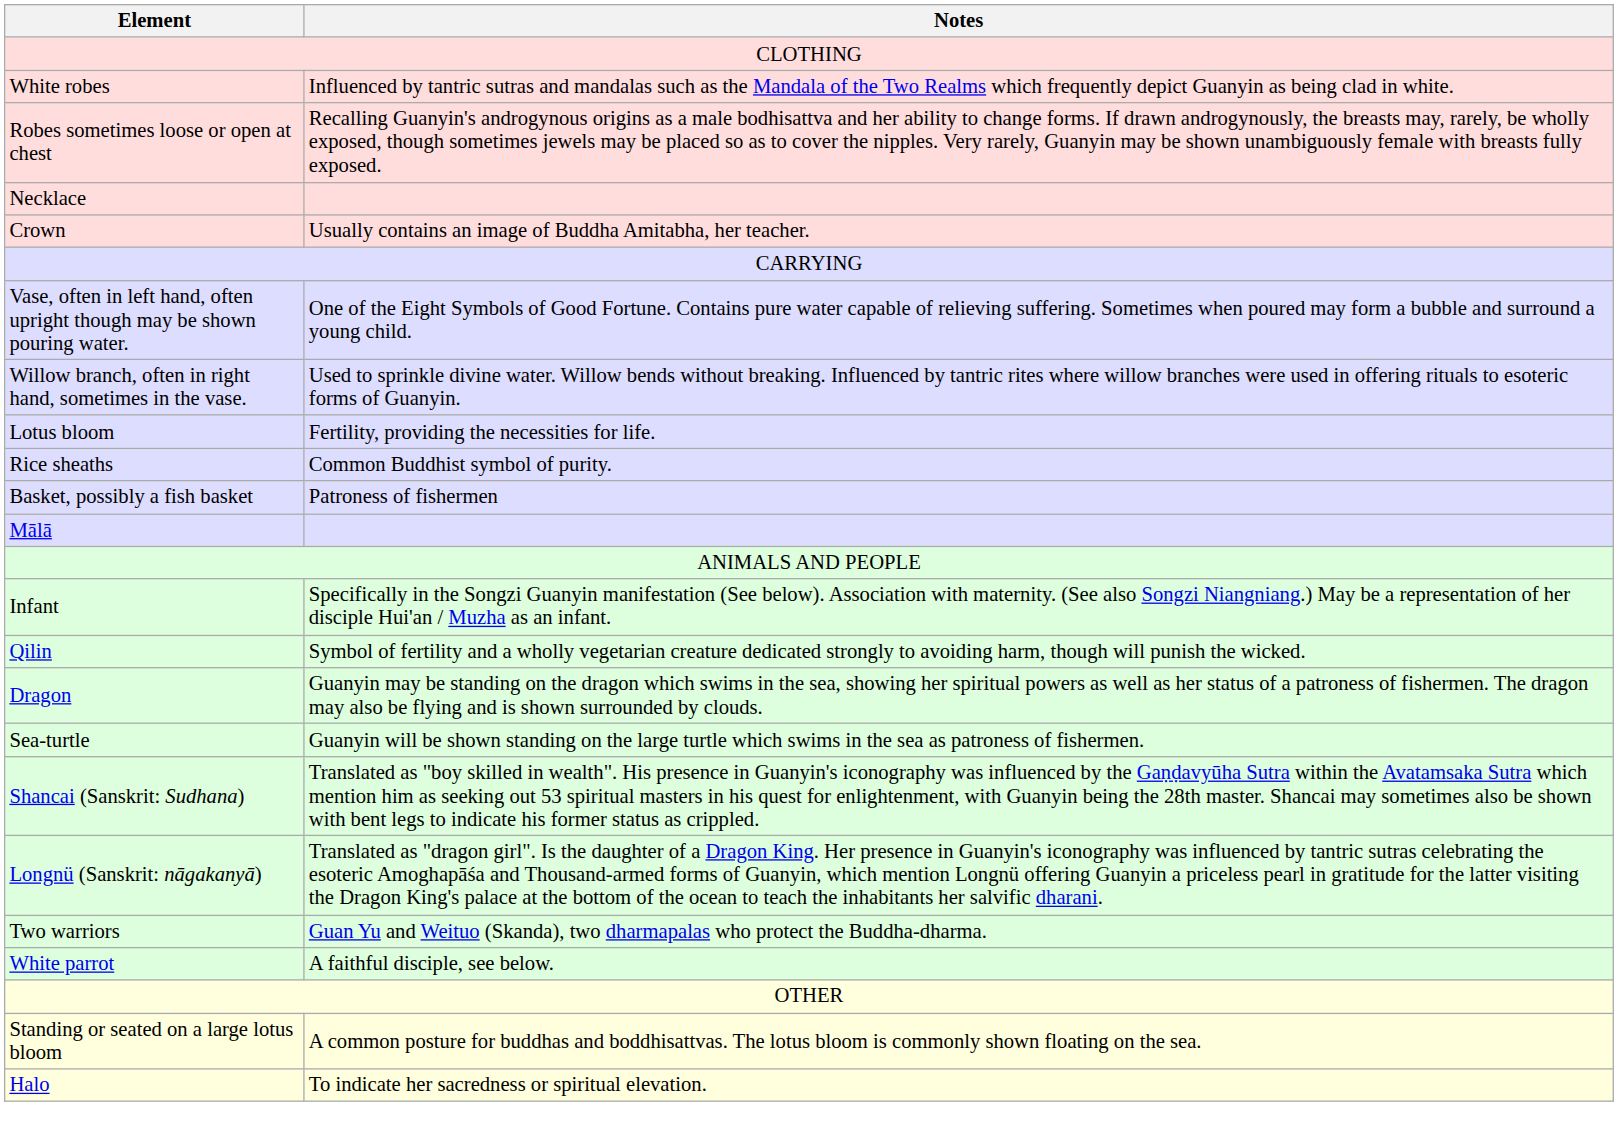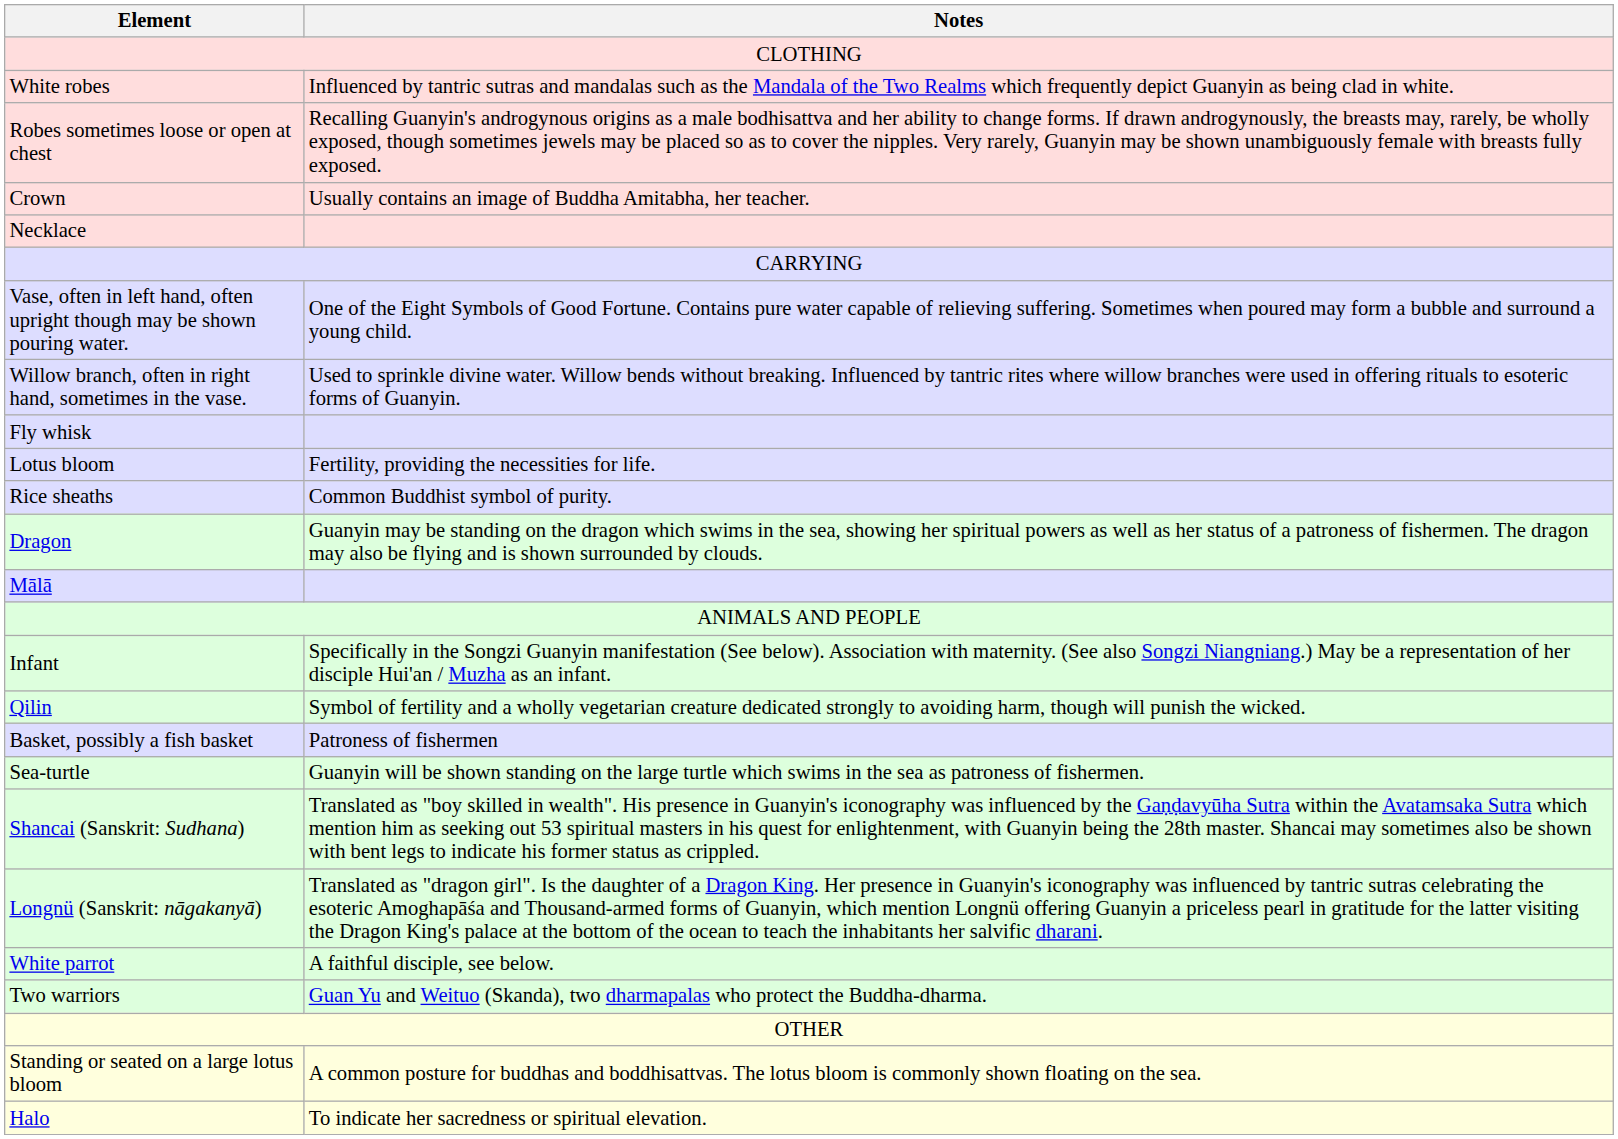rows swapped: Necklace <-> Crown
+ row: Fly whisk
rows swapped: Basket, possibly a fish basket <-> Dragon
rows swapped: Two warriors <-> White parrot
